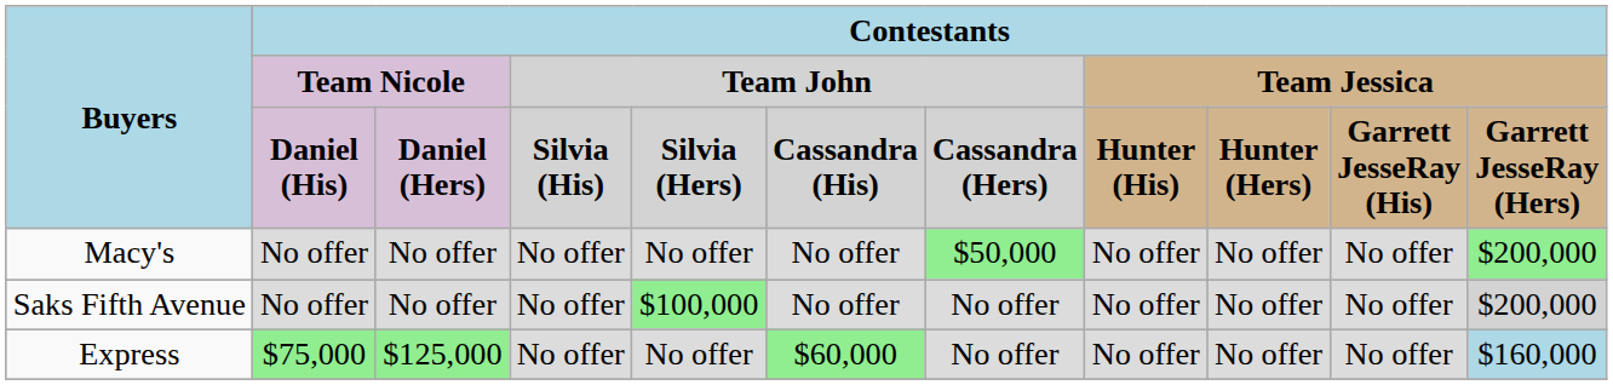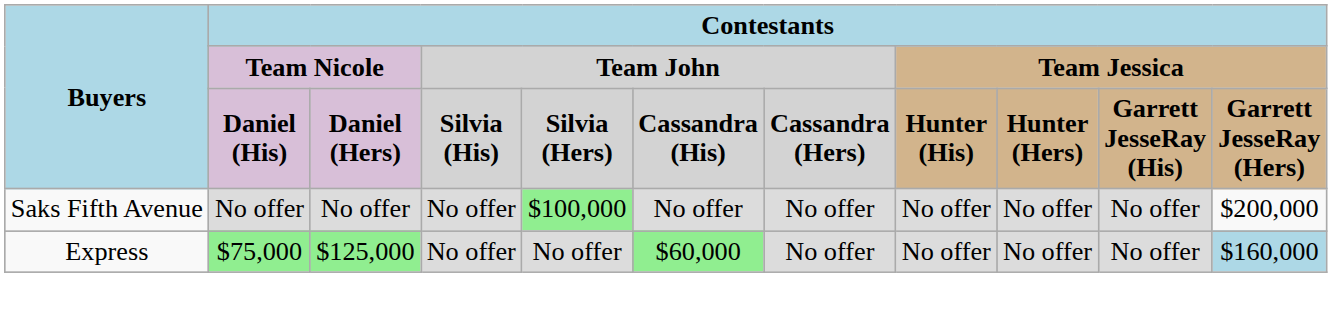- row: Macy's | No offer | No offer | No offer | No offer | No offer | $50,000 | No offer | No offer | No offer | $200,000
Saks Fifth Avenue | column 11: lightgrey background -> no background
